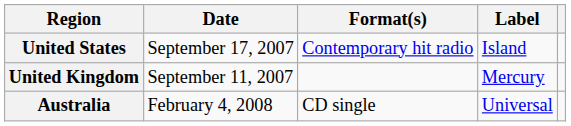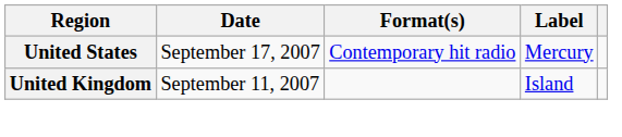United States | Label: Island -> Mercury
United Kingdom | Label: Mercury -> Island
- row: Australia | February 4, 2008 | CD single | Universal
